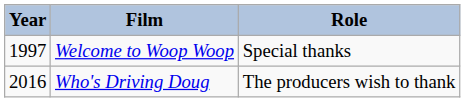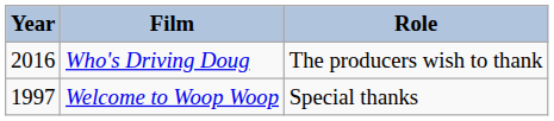rows swapped: Welcome to Woop Woop <-> Who's Driving Doug
